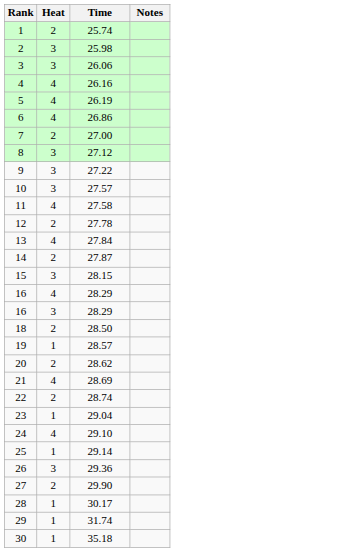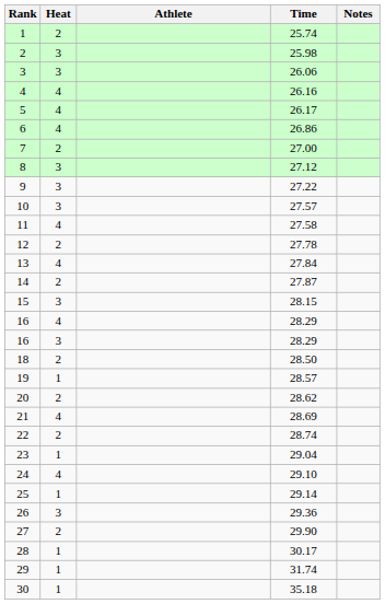+ column: Athlete
5 | Time: 26.19 -> 26.17
